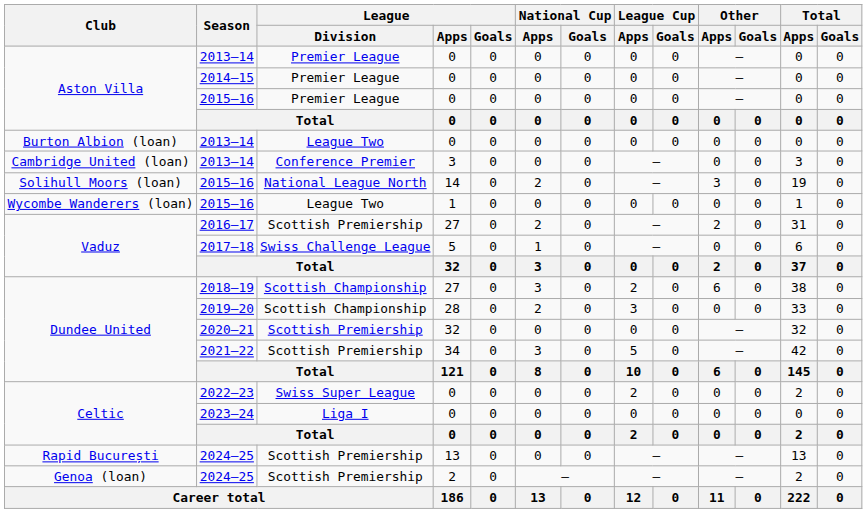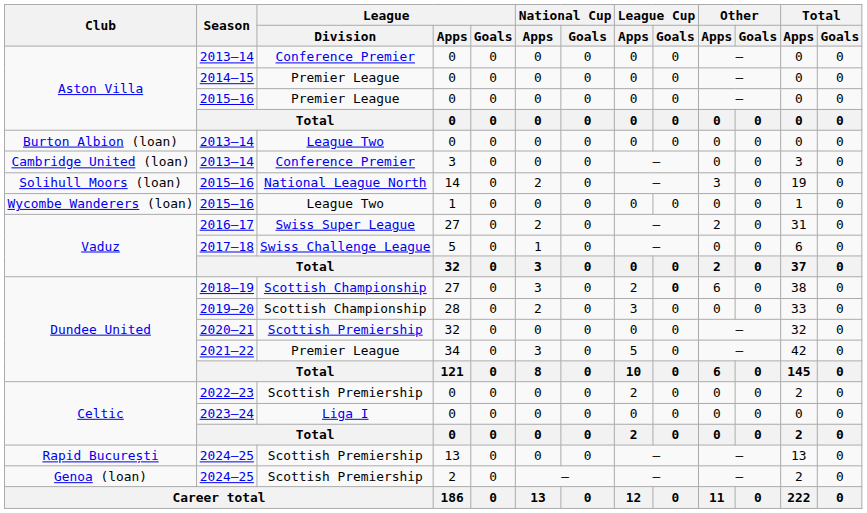Aston Villa / 2013–14 | League / Division: Premier League -> Conference Premier
2016–17 | League / Division: Scottish Premiership -> Swiss Super League
2018–19 | League Cup / Goals: normal -> bold
2021–22 | League / Division: Scottish Premiership -> Premier League
2022–23 | League / Division: Swiss Super League -> Scottish Premiership
